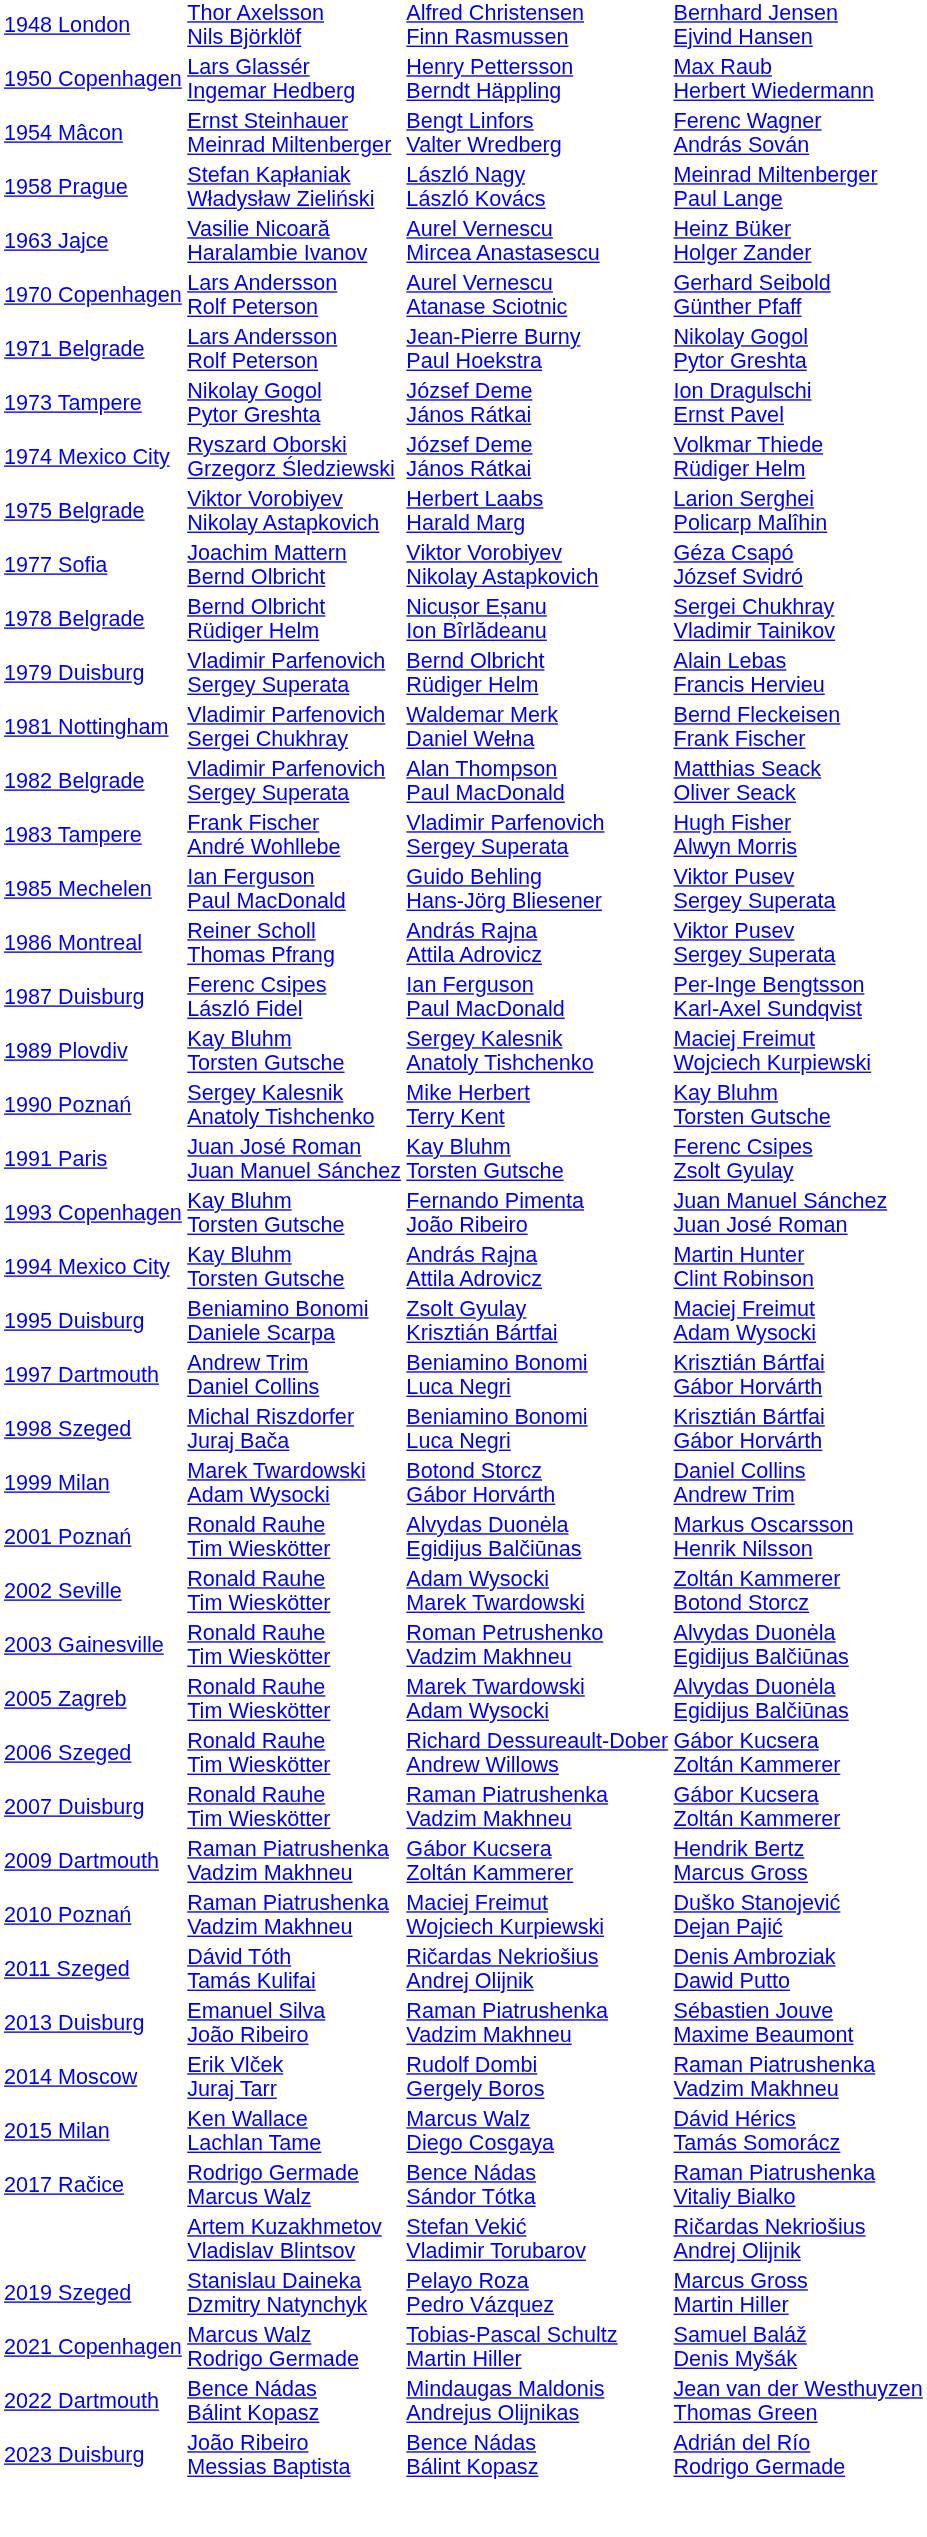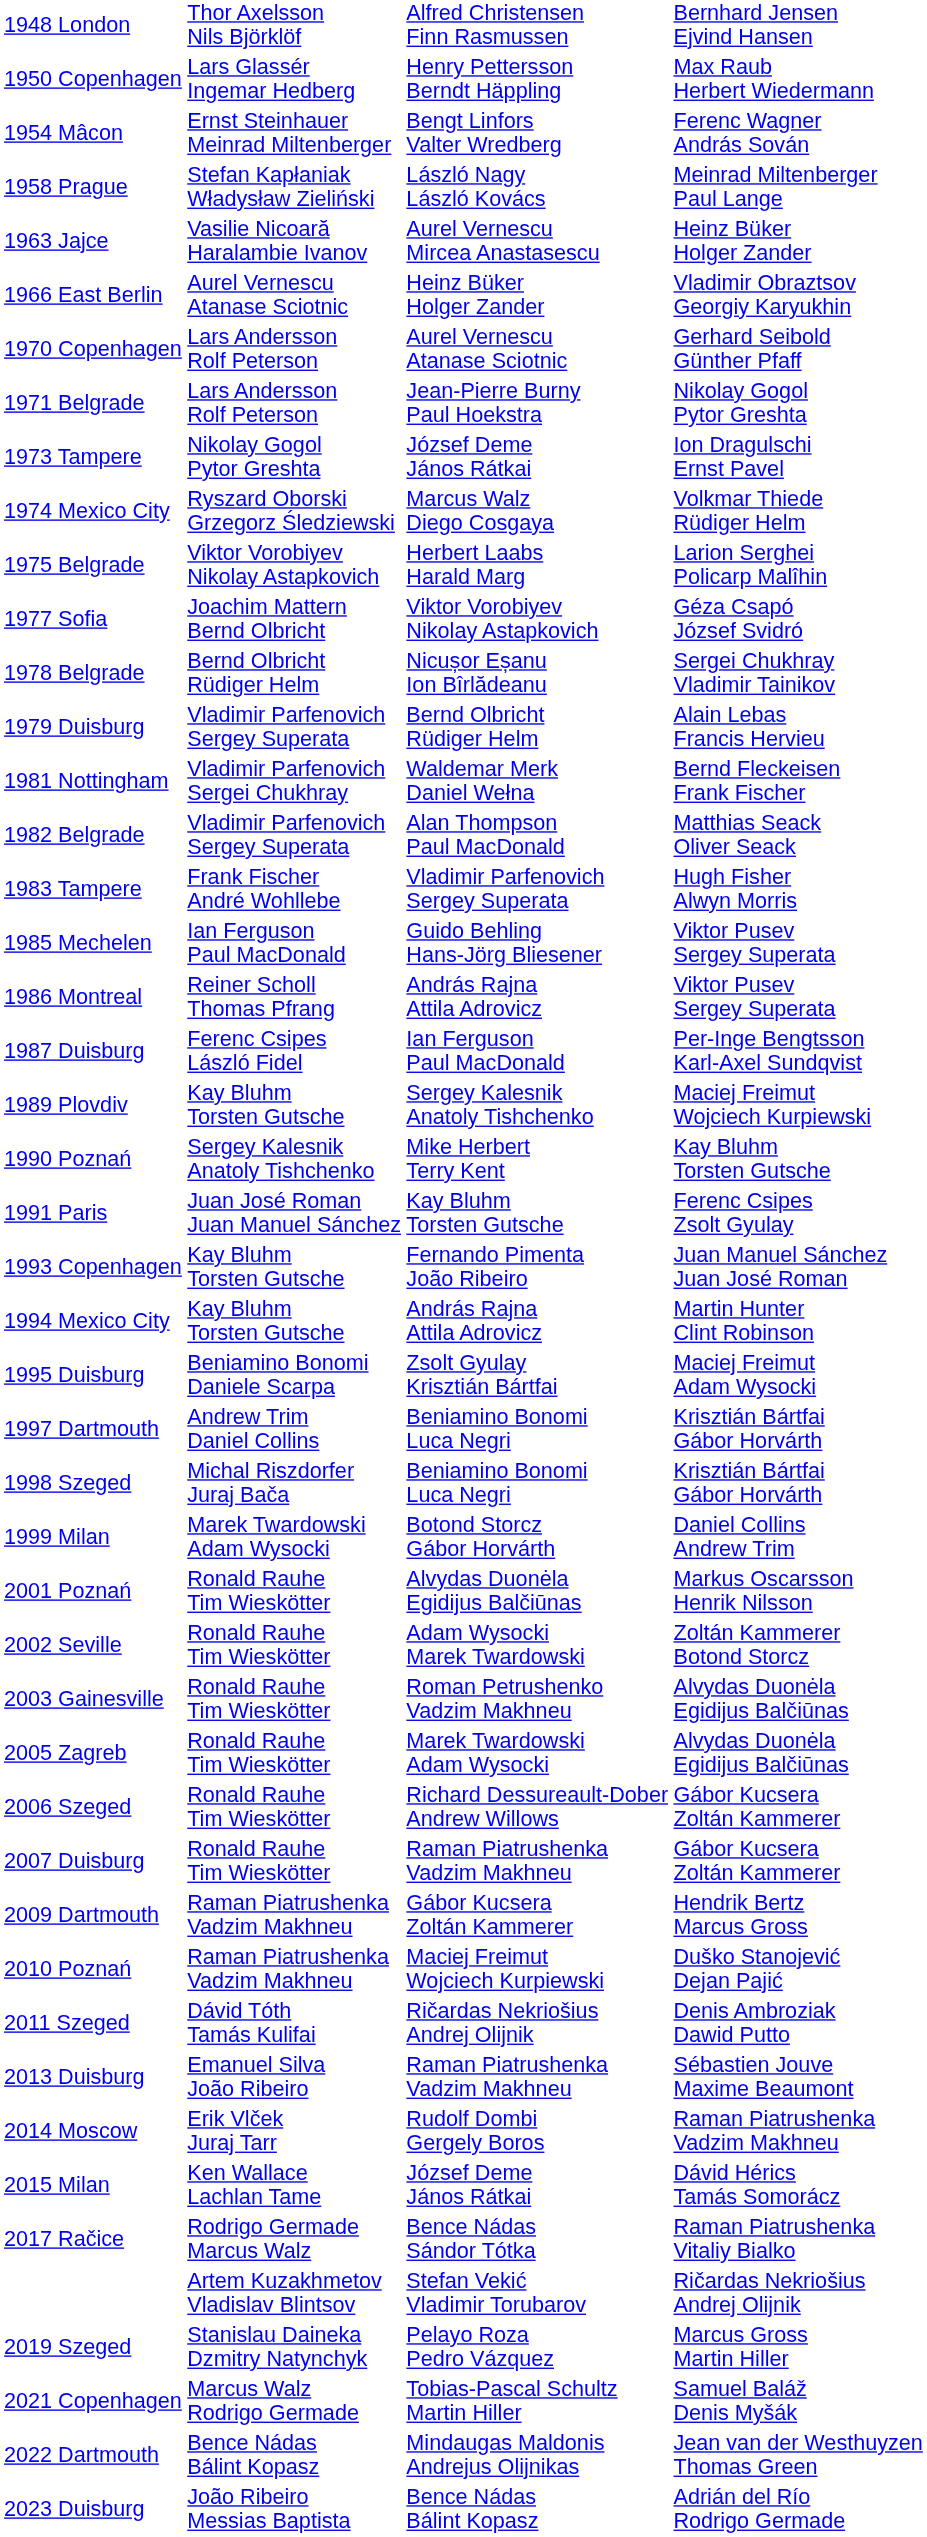+ row: 1966 East Berlin | Aurel Vernescu Atanase Sciotnic | Heinz Büker Holger Zander | Vladimir Obraztsov Georgiy Karyukhin
1974 Mexico City | column 3: József Deme János Rátkai -> Marcus Walz Diego Cosgaya
2015 Milan | column 3: Marcus Walz Diego Cosgaya -> József Deme János Rátkai
